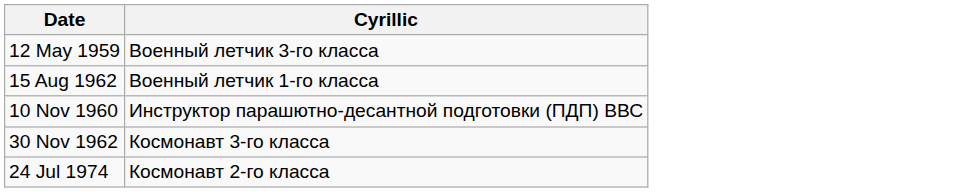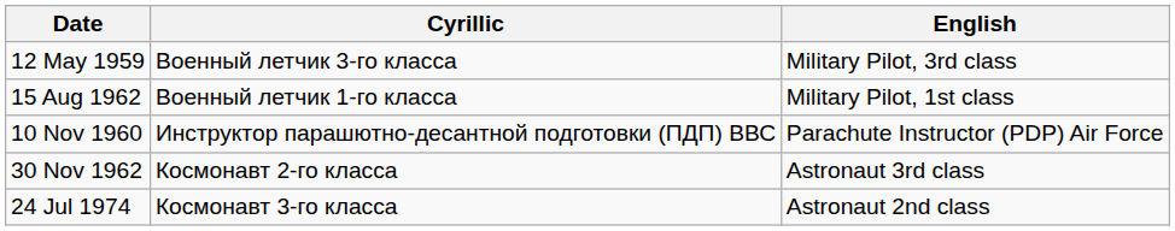+ column: English | Military Pilot, 3rd class | Military Pilot, 1st class | Parachute Instructor (PDP) Air Force | Astronaut 3rd class | Astronaut 2nd class
30 Nov 1962 | Cyrillic: Космонавт 3-го класса -> Космонавт 2-го класса
24 Jul 1974 | Cyrillic: Космонавт 2-го класса -> Космонавт 3-го класса
